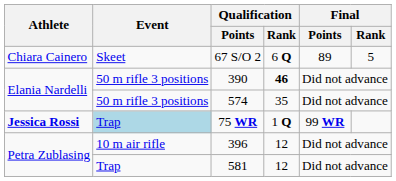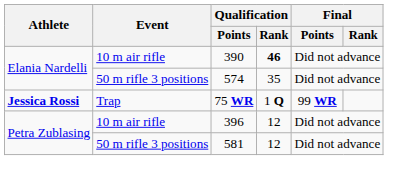- row: Chiara Cainero | Skeet | 67 S/O 2 | 6 Q | 89 | 5
390 | Event: 50 m rifle 3 positions -> 10 m air rifle
75 WR | Event: lightblue background -> no background
581 | Event: Trap -> 50 m rifle 3 positions
